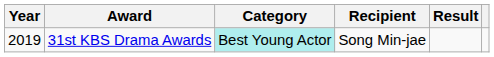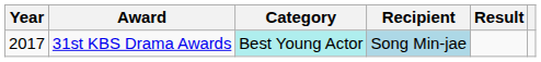31st KBS Drama Awards | Year: 2019 -> 2017
31st KBS Drama Awards | Recipient: no background -> lightblue background
